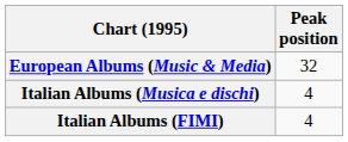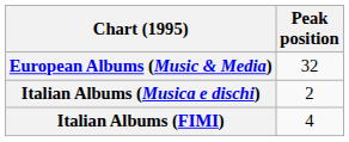Italian Albums (Musica e dischi) | Peak position: 4 -> 2
